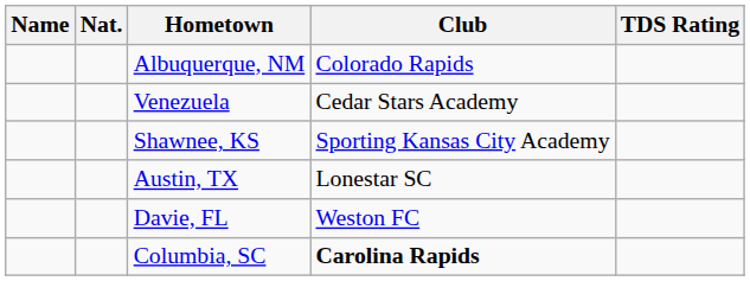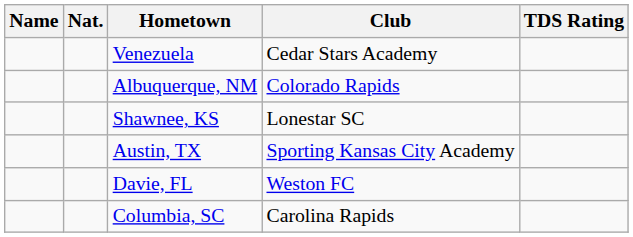rows swapped: Venezuela <-> Albuquerque, NM
Shawnee, KS | Club: Sporting Kansas City Academy -> Lonestar SC
Austin, TX | Club: Lonestar SC -> Sporting Kansas City Academy
Columbia, SC | Club: bold -> normal
